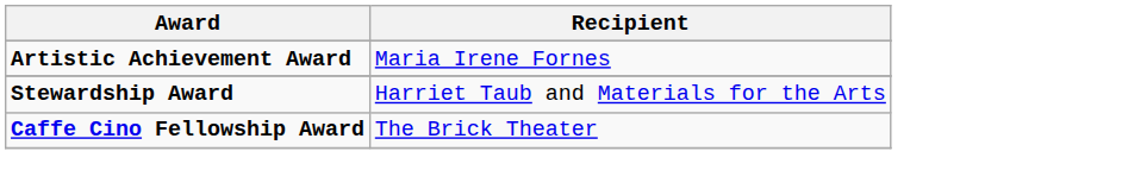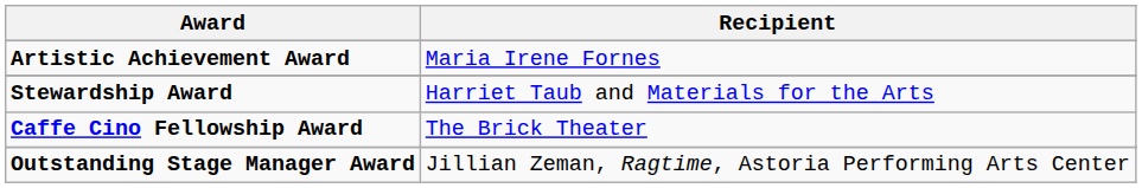+ row: Outstanding Stage Manager Award | Jillian Zeman, Ragtime, Astoria Performing Arts Center
